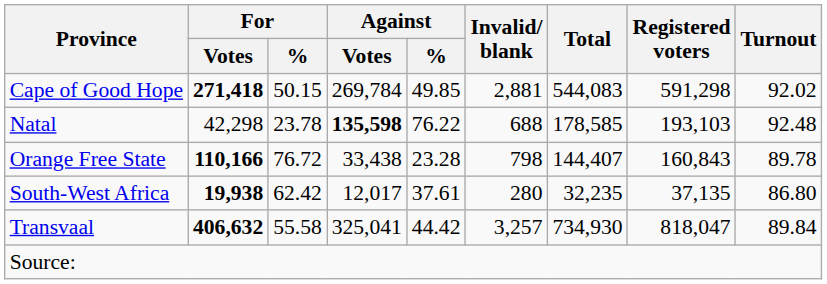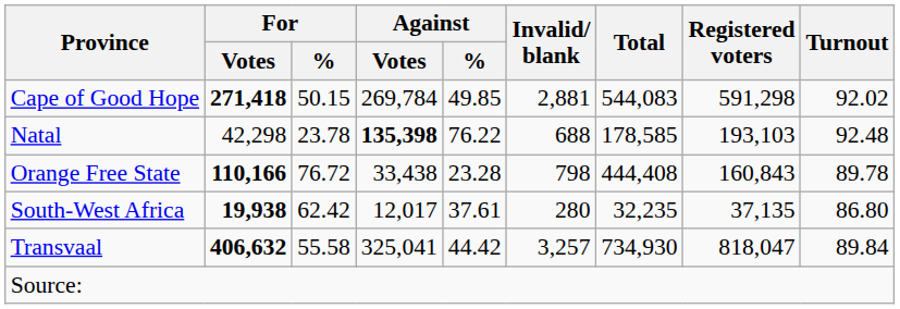Natal | Against / Votes: 135,598 -> 135,398
Orange Free State | Total: 144,407 -> 444,408
